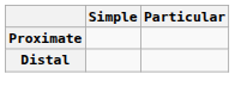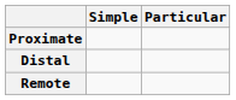+ row: Remote
